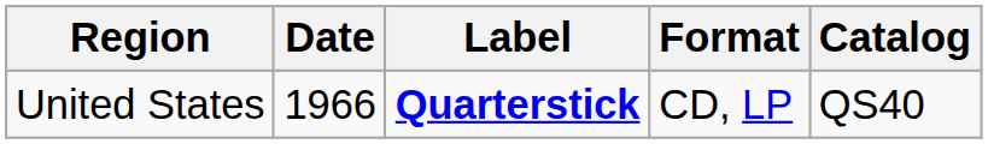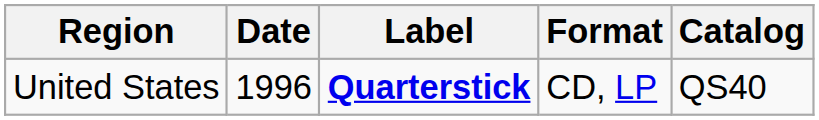United States | Date: 1966 -> 1996
